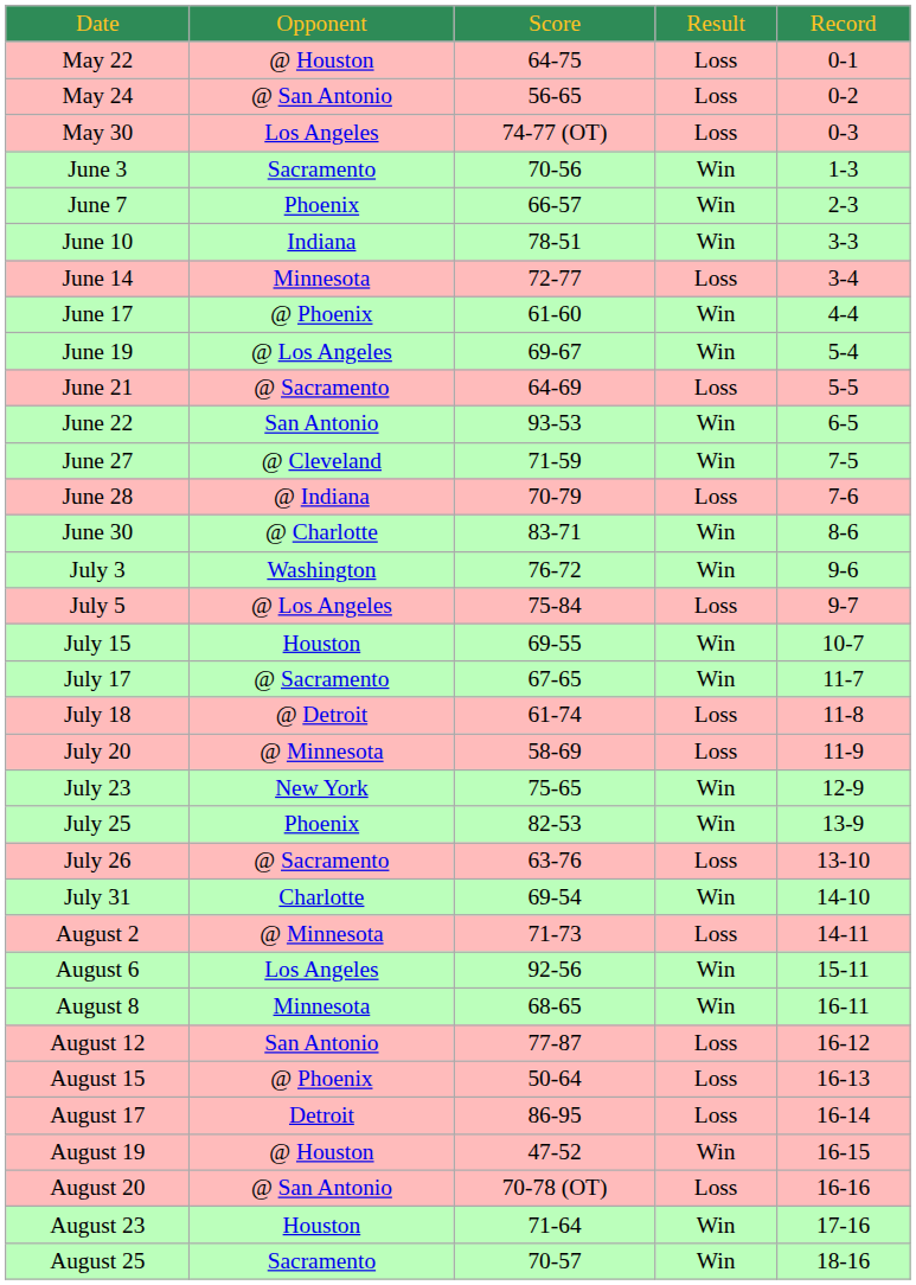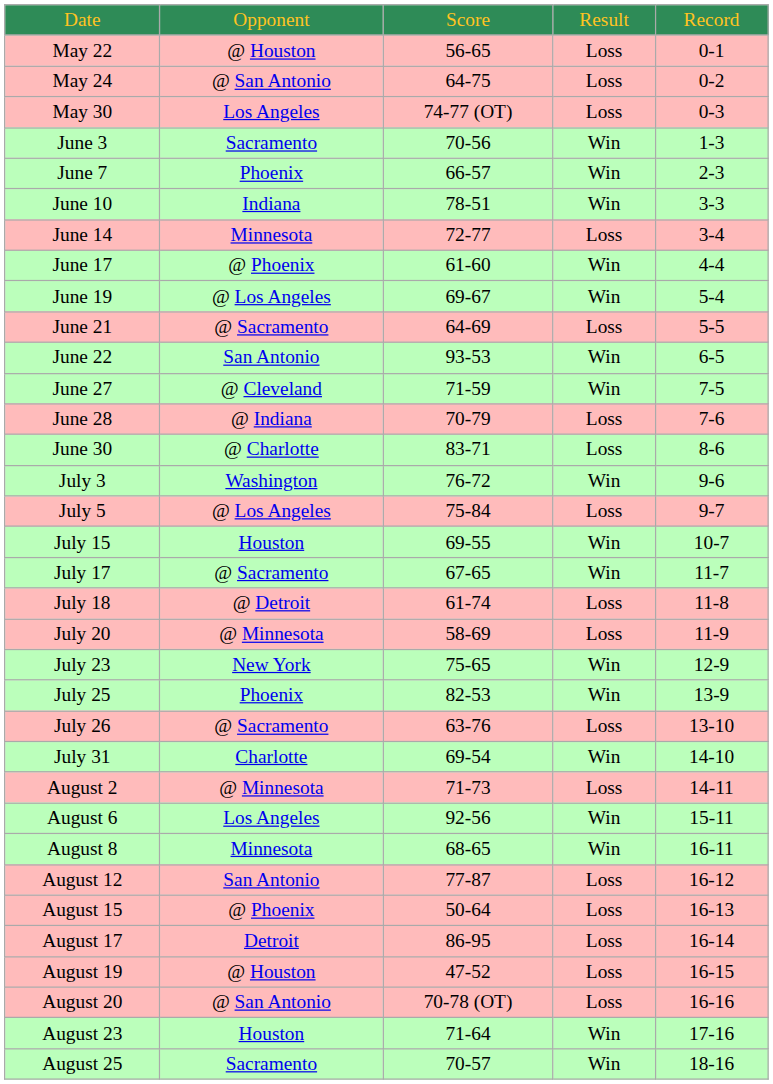May 22 | column 3: 64-75 -> 56-65
May 24 | column 3: 56-65 -> 64-75
June 30 | column 4: Win -> Loss
August 19 | column 4: Win -> Loss
